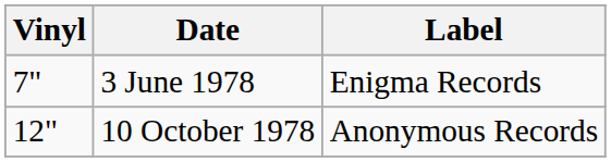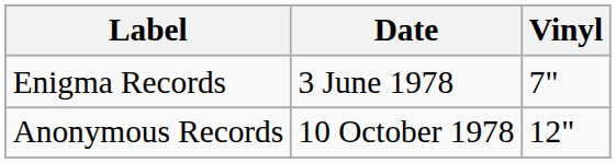columns swapped: Vinyl <-> Label
